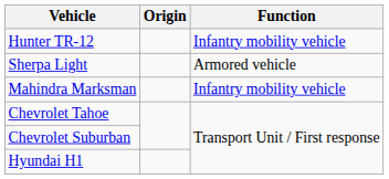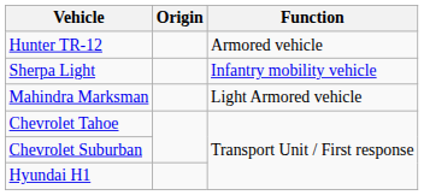Hunter TR-12 | Function: Infantry mobility vehicle -> Armored vehicle
Sherpa Light | Function: Armored vehicle -> Infantry mobility vehicle
Mahindra Marksman | Function: Infantry mobility vehicle -> Light Armored vehicle
